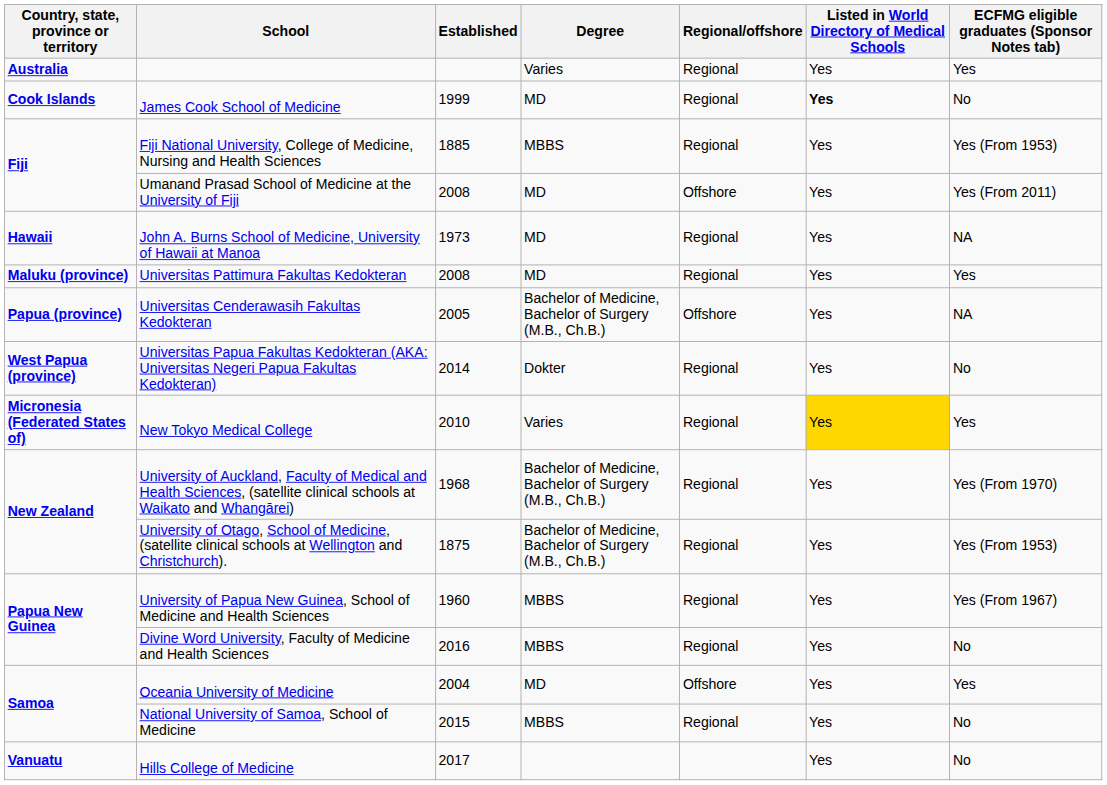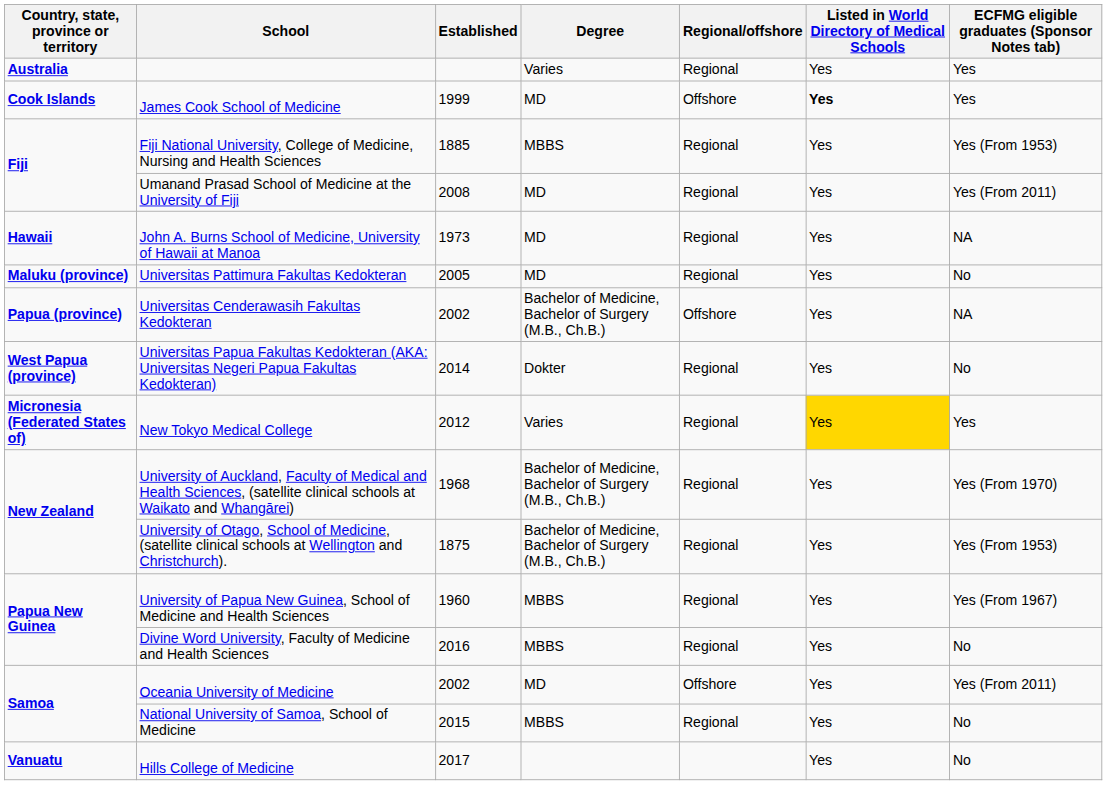James Cook School of Medicine | Regional/offshore: Regional -> Offshore
James Cook School of Medicine | ECFMG eligible graduates (Sponsor Notes tab): No -> Yes
Umanand Prasad School of Medicine at the University of Fiji | Regional/offshore: Offshore -> Regional
Universitas Pattimura Fakultas Kedokteran | Established: 2008 -> 2005
Universitas Pattimura Fakultas Kedokteran | ECFMG eligible graduates (Sponsor Notes tab): Yes -> No
Universitas Cenderawasih Fakultas Kedokteran | Established: 2005 -> 2002
New Tokyo Medical College | Established: 2010 -> 2012
Oceania University of Medicine | Established: 2004 -> 2002
Oceania University of Medicine | ECFMG eligible graduates (Sponsor Notes tab): Yes -> Yes (From 2011)
